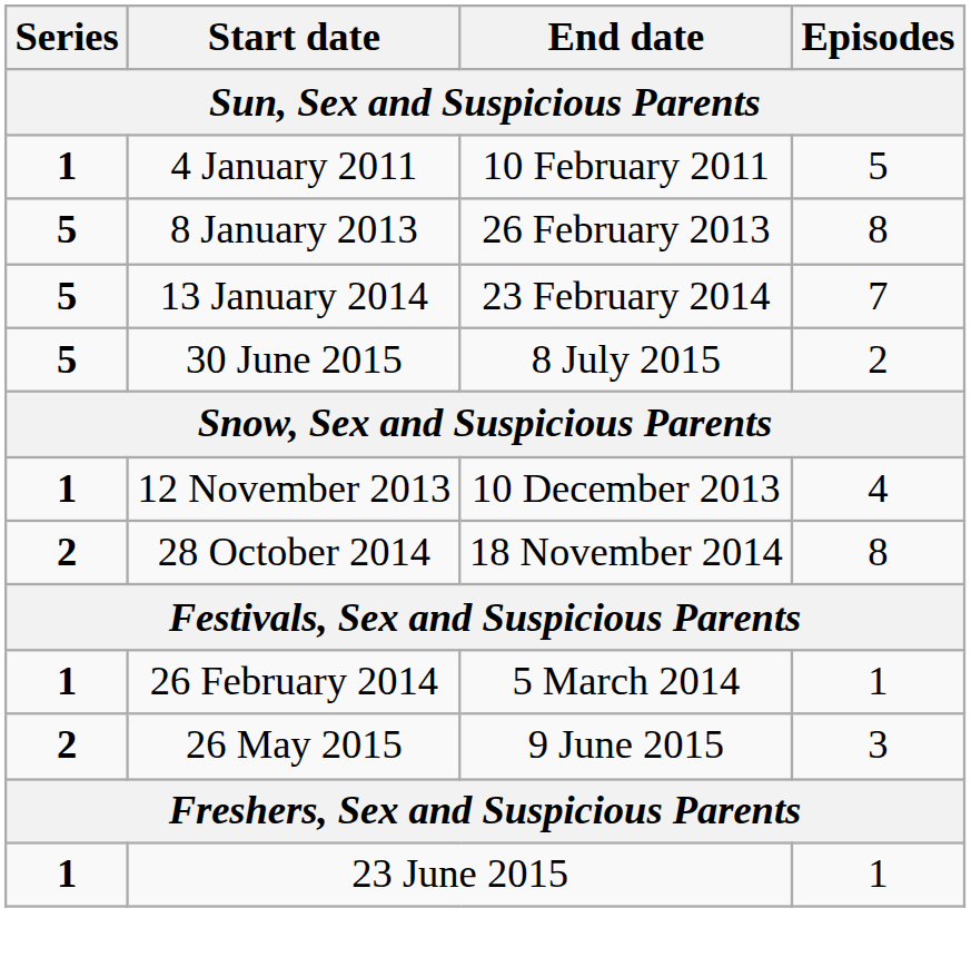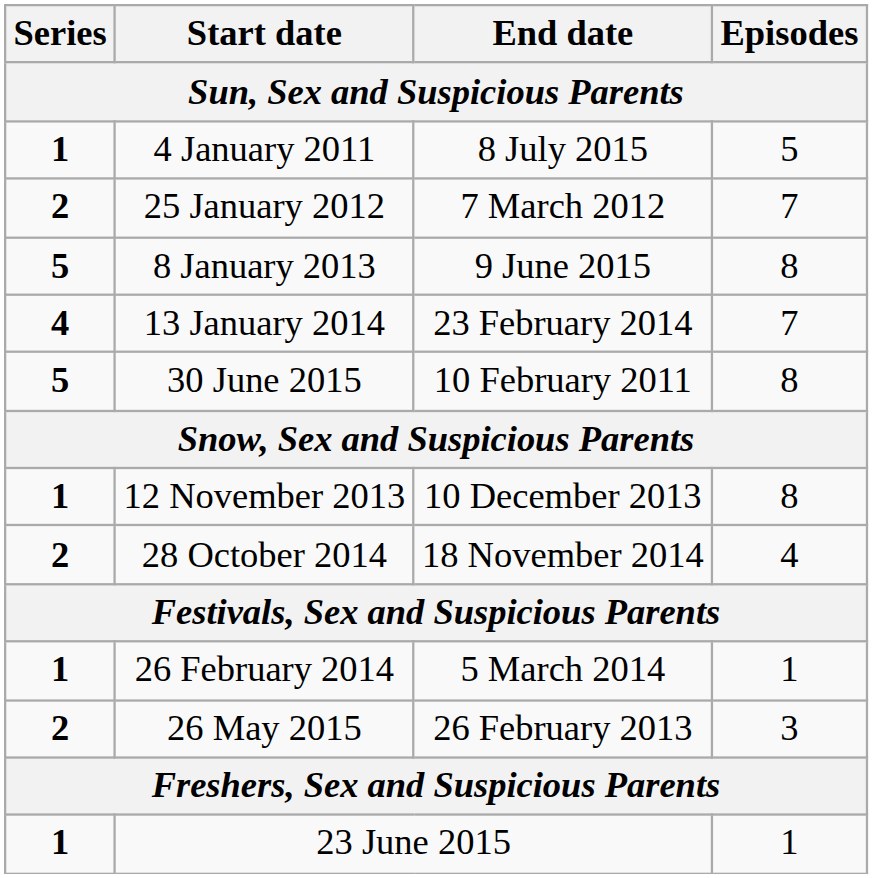4 January 2011 | End date: 10 February 2011 -> 8 July 2015
+ row: 2 | 25 January 2012 | 7 March 2012 | 7
8 January 2013 | End date: 26 February 2013 -> 9 June 2015
13 January 2014 | Series: 5 -> 4
30 June 2015 | End date: 8 July 2015 -> 10 February 2011
30 June 2015 | Episodes: 2 -> 8
12 November 2013 | Episodes: 4 -> 8
28 October 2014 | Episodes: 8 -> 4
26 May 2015 | End date: 9 June 2015 -> 26 February 2013
